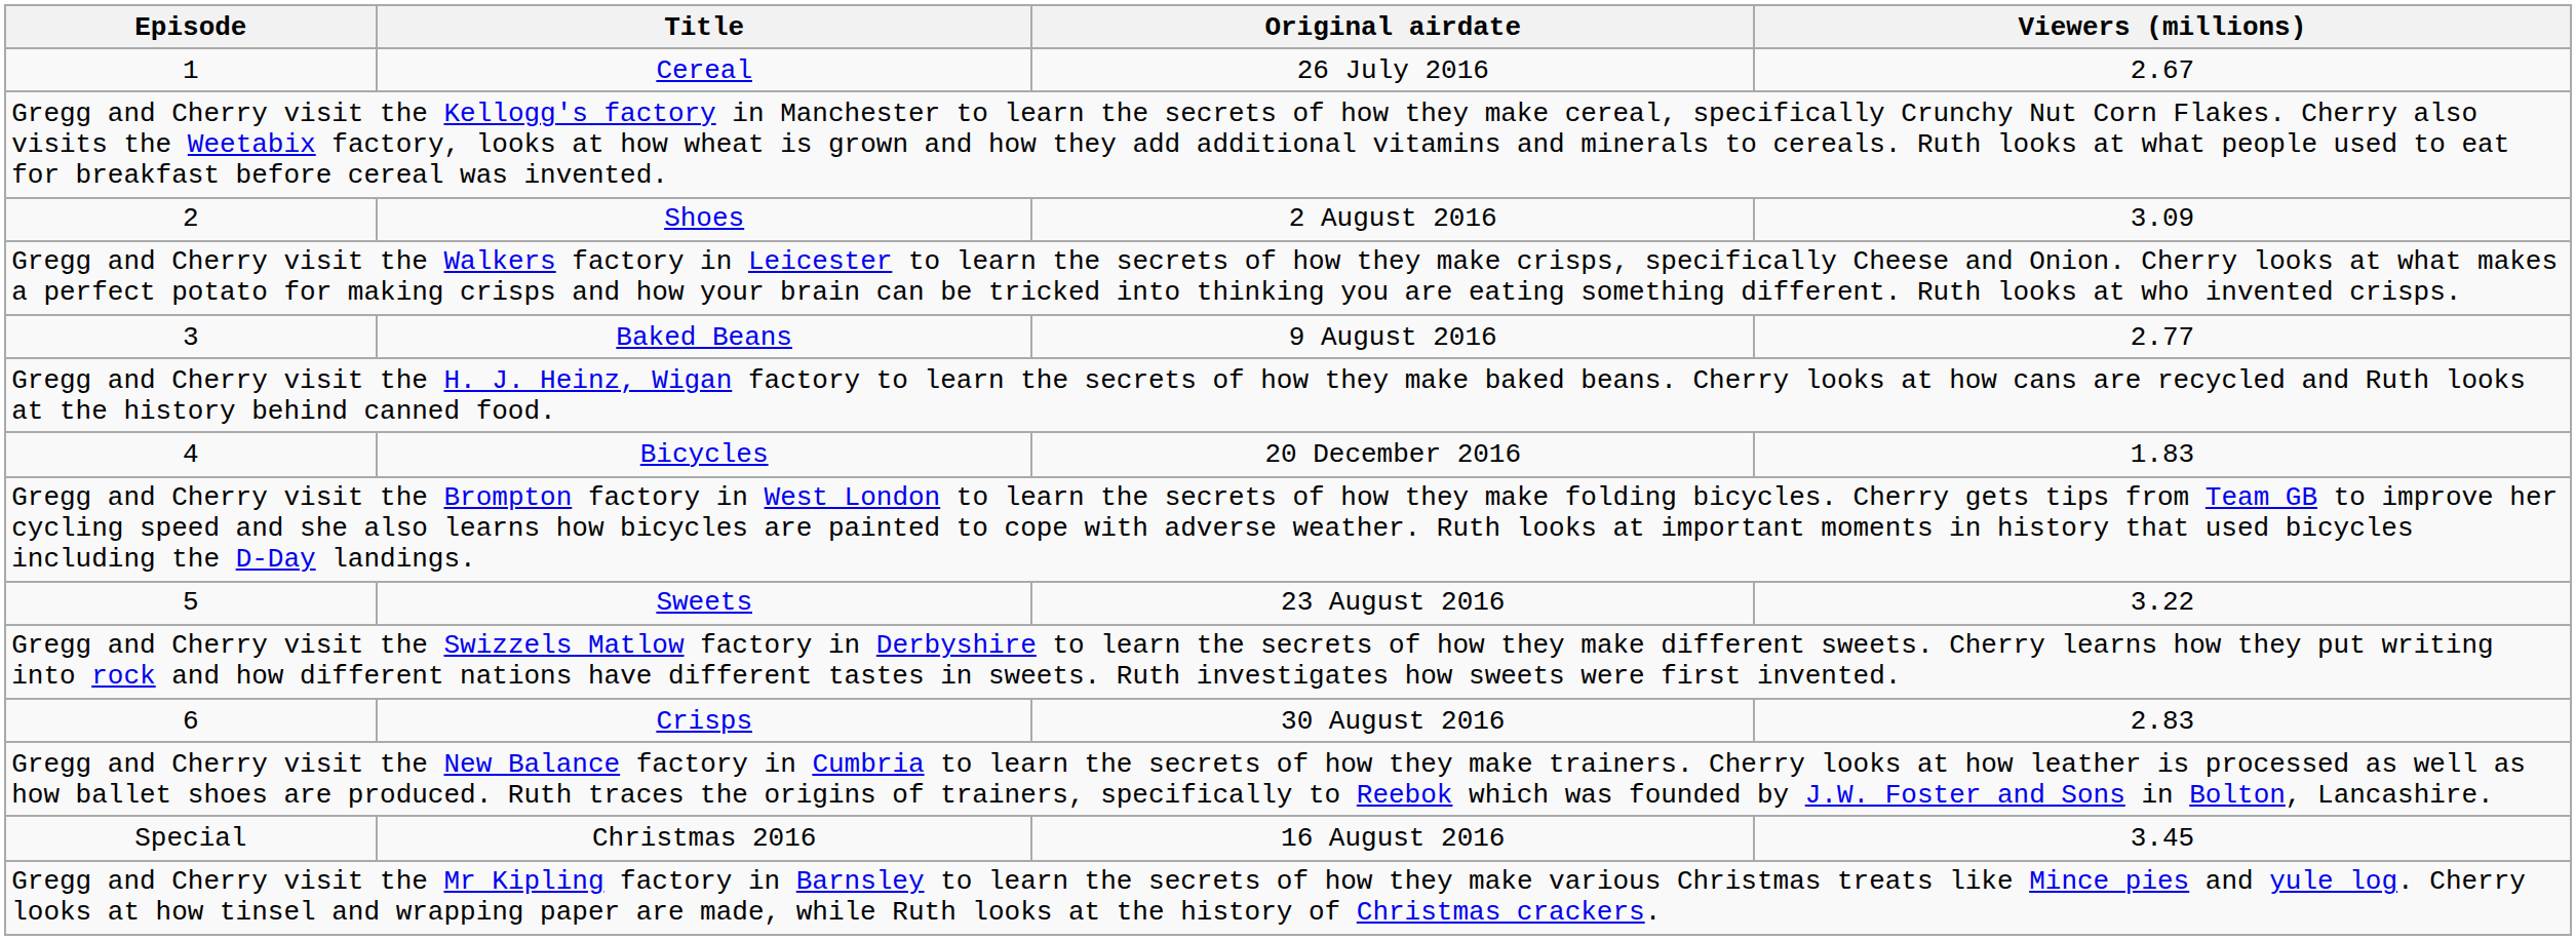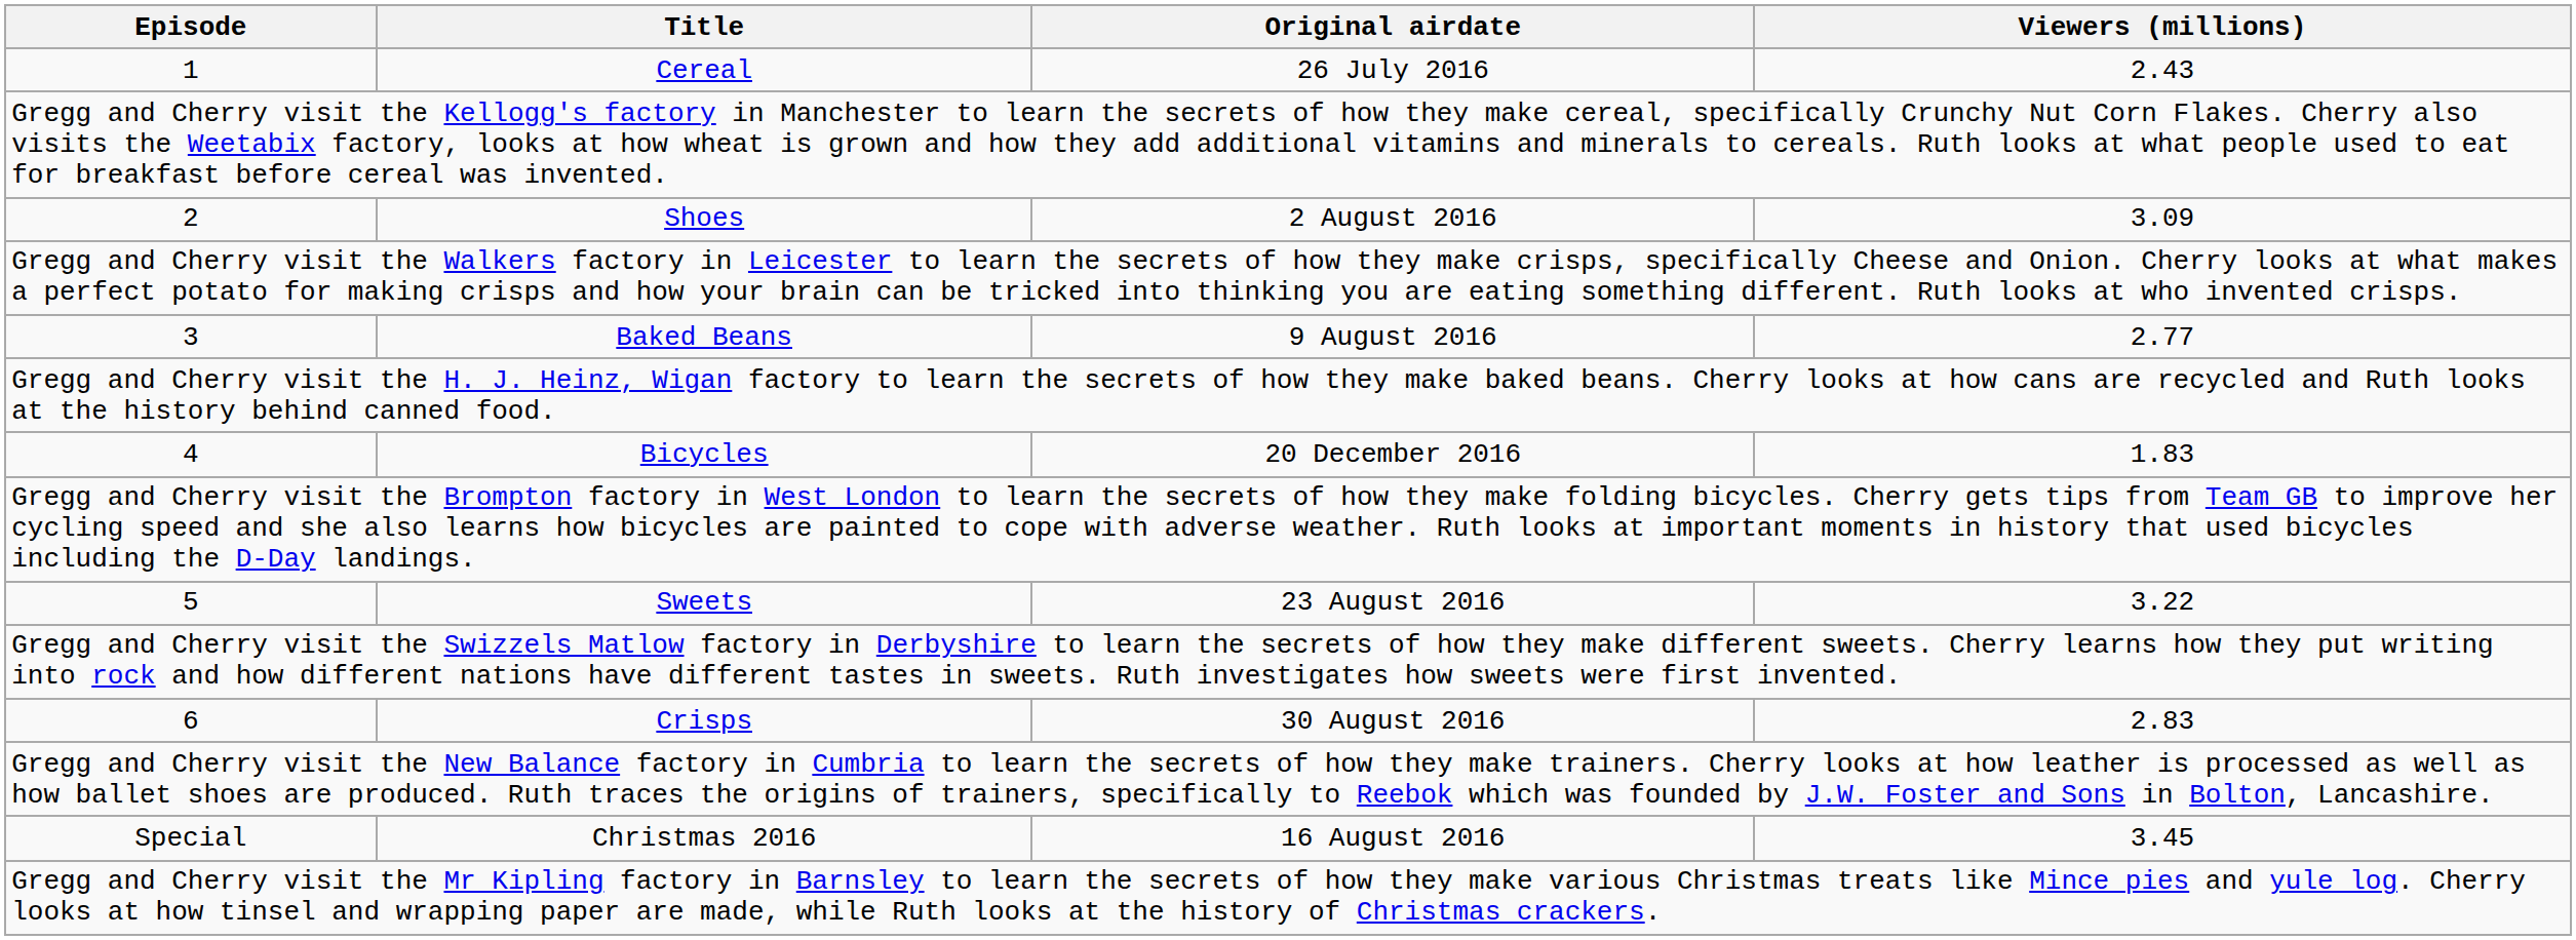1 | Viewers (millions): 2.67 -> 2.43
